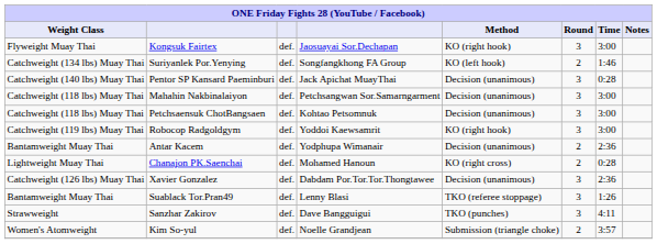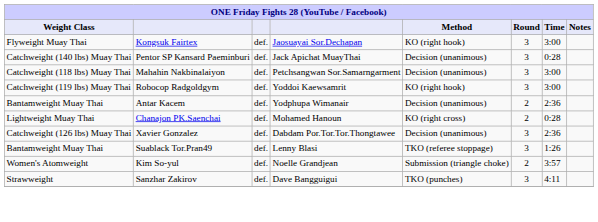- row: Catchweight (134 lbs) Muay Thai | Suriyanlek Por.Yenying | def. | Songfangkhong FA Group | KO (left hook) | 2 | 1:46
- row: Catchweight (118 lbs) Muay Thai | Petchsaensuk ChotBangsaen | def. | Kohtao Petsomnuk | Decision (unanimous) | 3 | 3:00
rows swapped: Sanzhar Zakirov <-> Kim So-yul
